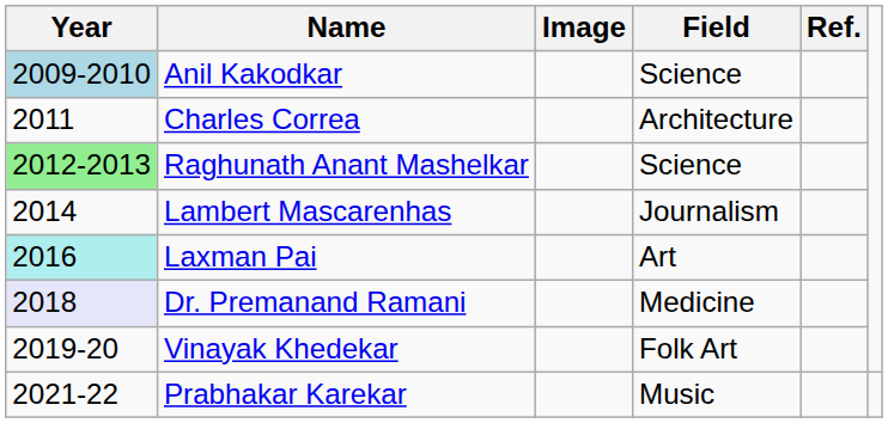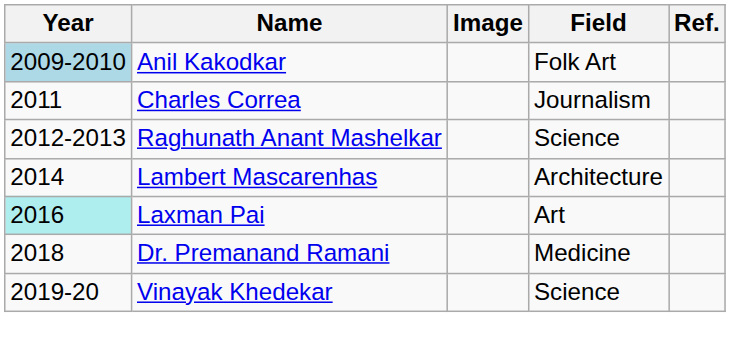Anil Kakodkar | Field: Science -> Folk Art
Charles Correa | Field: Architecture -> Journalism
Raghunath Anant Mashelkar | Year: lightgreen background -> no background
Lambert Mascarenhas | Field: Journalism -> Architecture
Dr. Premanand Ramani | Year: lavender background -> no background
Vinayak Khedekar | Field: Folk Art -> Science
- row: 2021-22 | Prabhakar Karekar | Music
